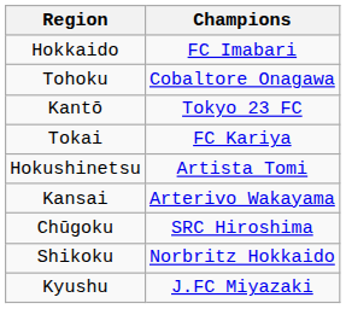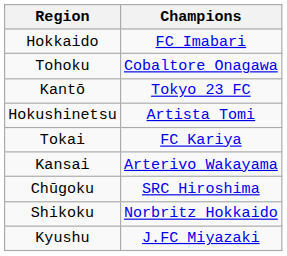rows swapped: Hokushinetsu <-> Tokai
